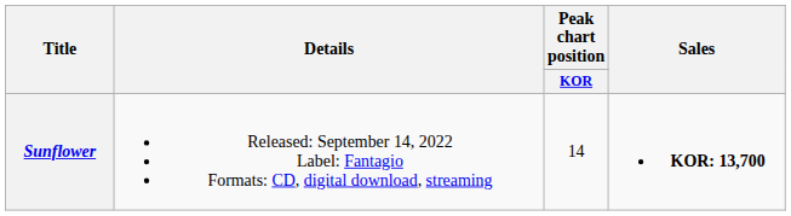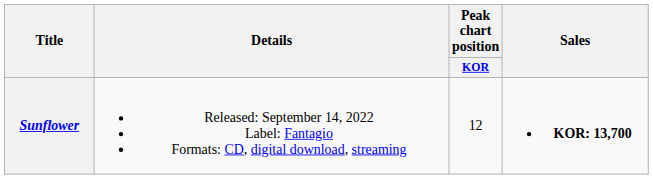Sunflower | Peak chart position / KOR: 14 -> 12
